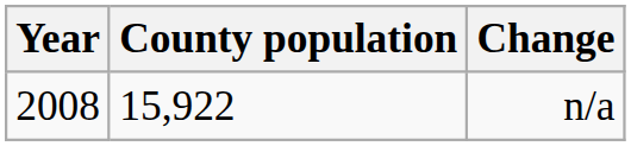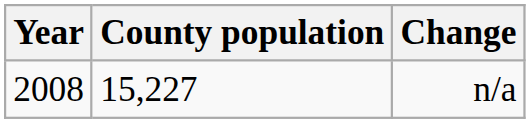n/a | County population: 15,922 -> 15,227
